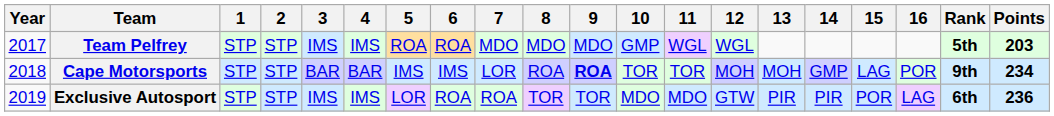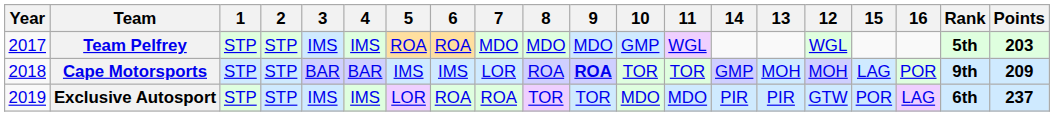columns swapped: 12 <-> 14
Cape Motorsports | Points: 234 -> 209
Exclusive Autosport | Points: 236 -> 237
